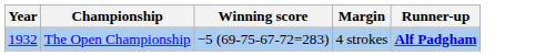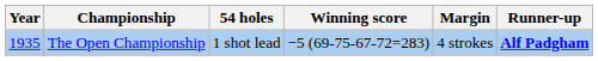+ column: 54 holes | 1 shot lead
The Open Championship | Year: 1932 -> 1935
